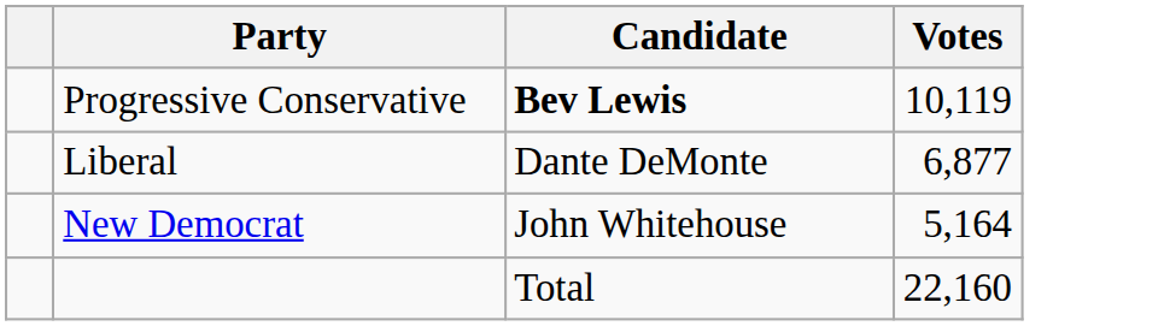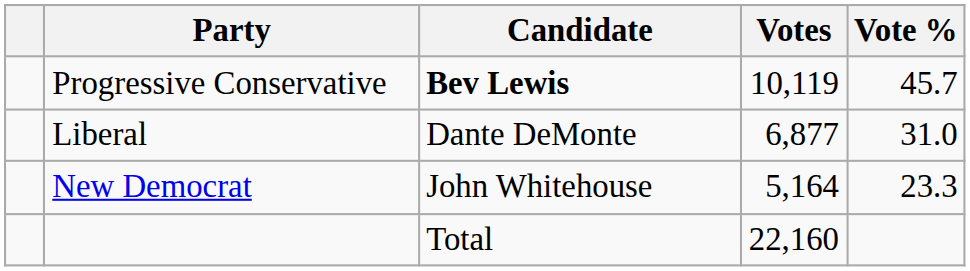+ column: Vote % | 45.7 | 31.0 | 23.3
